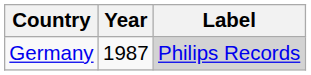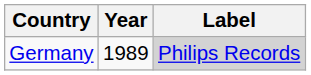Germany | Year: 1987 -> 1989
